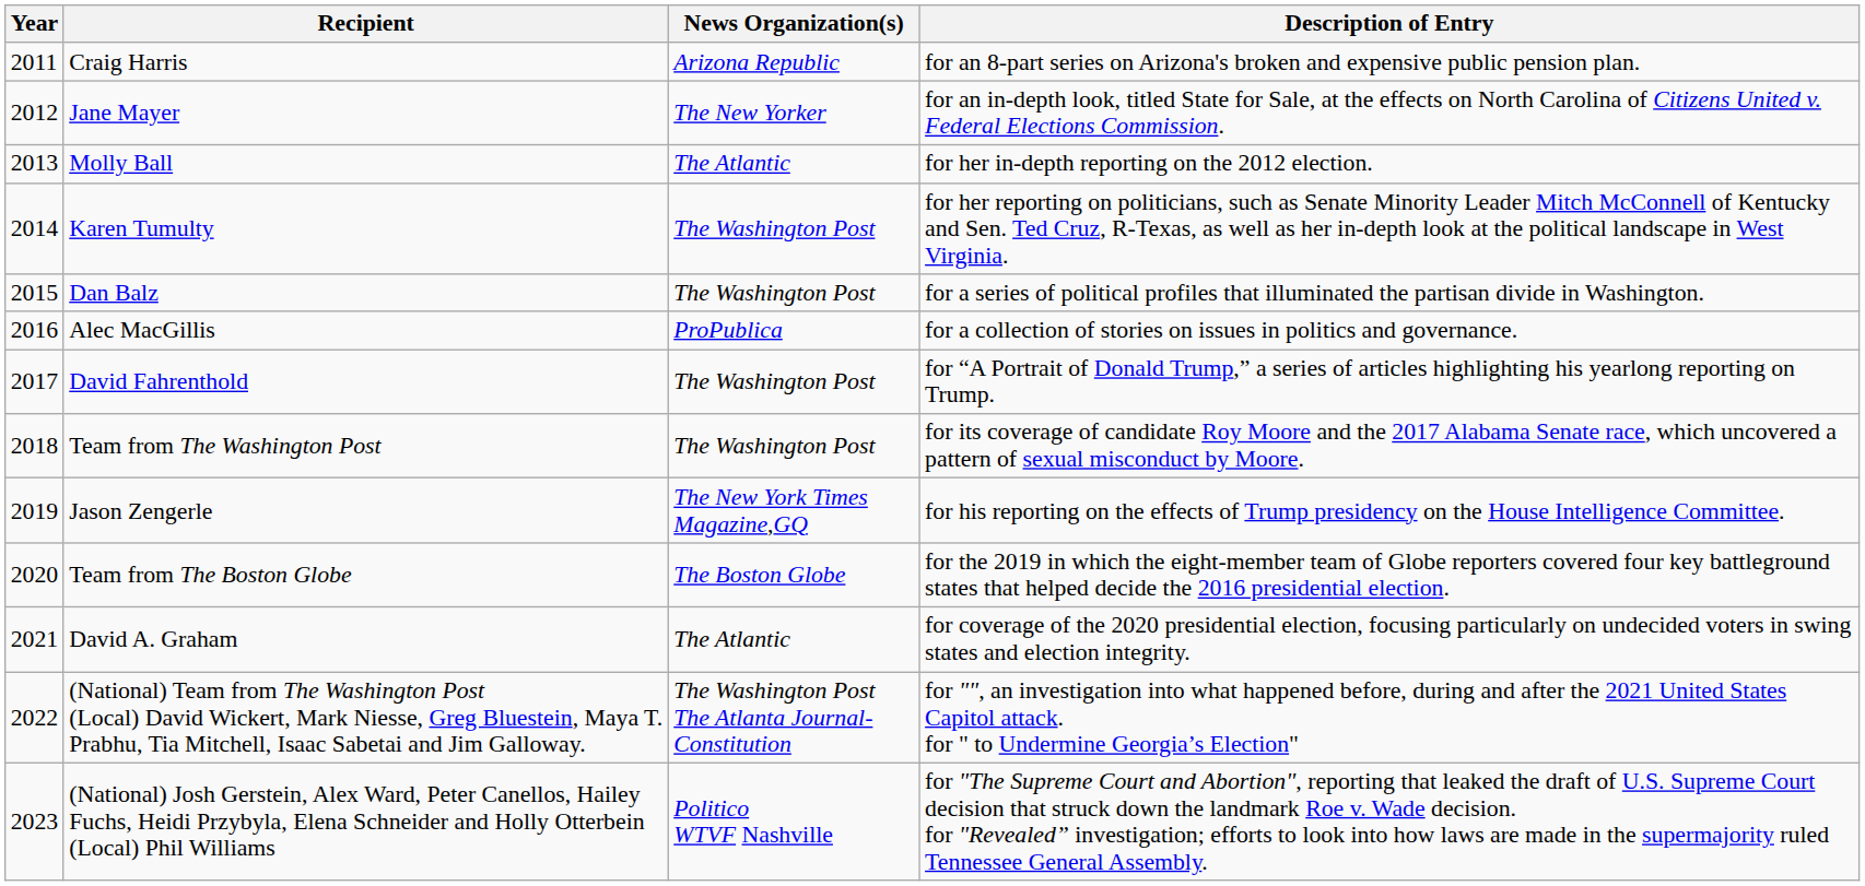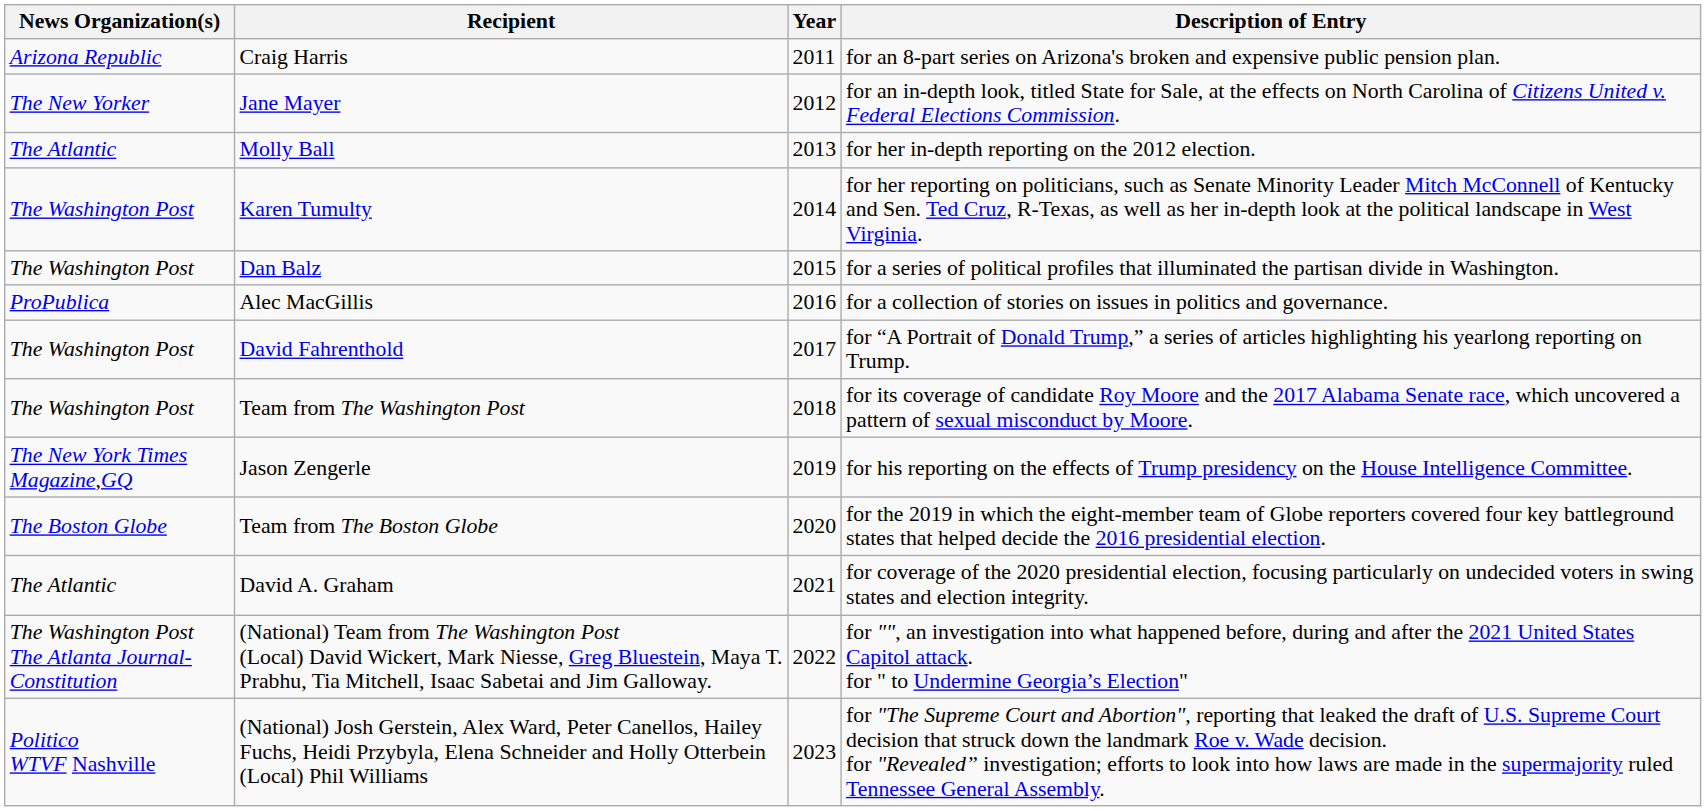columns swapped: Year <-> News Organization(s)
